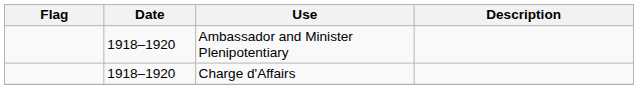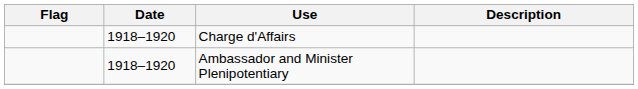rows swapped: Ambassador and Minister Plenipotentiary <-> Charge d'Affairs
